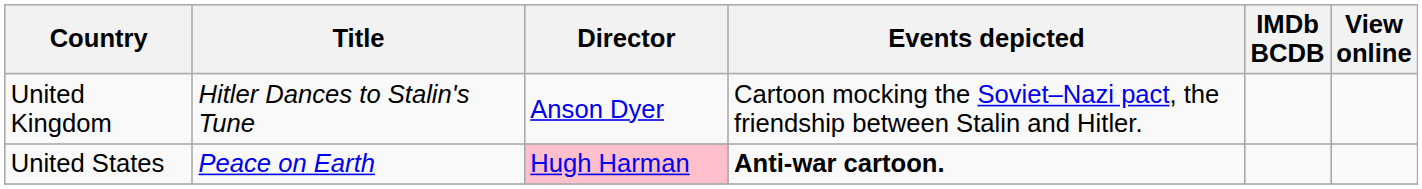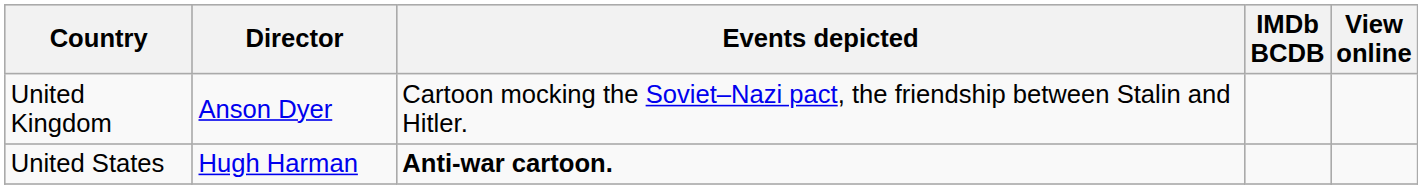- column: Title | Hitler Dances to Stalin's Tune | Peace on Earth
United States | Director: pink background -> no background
